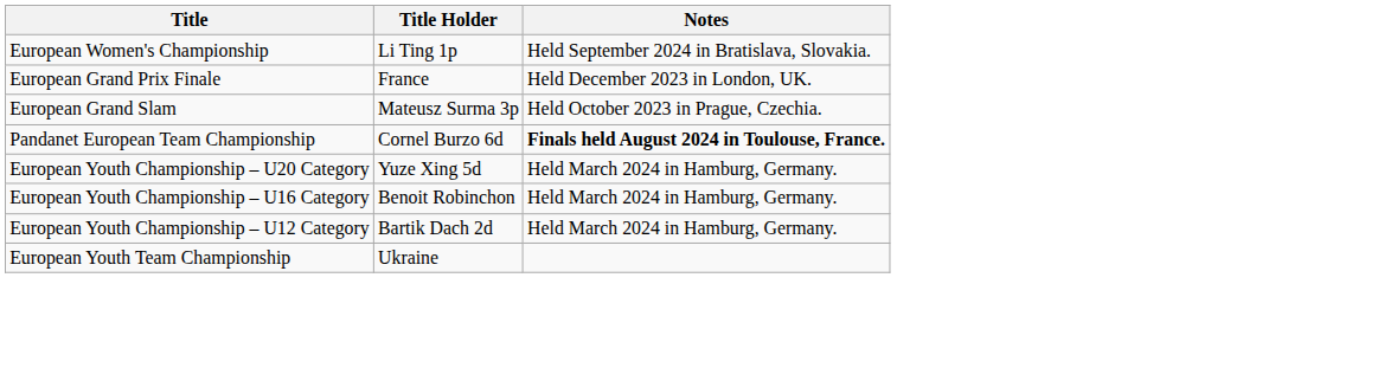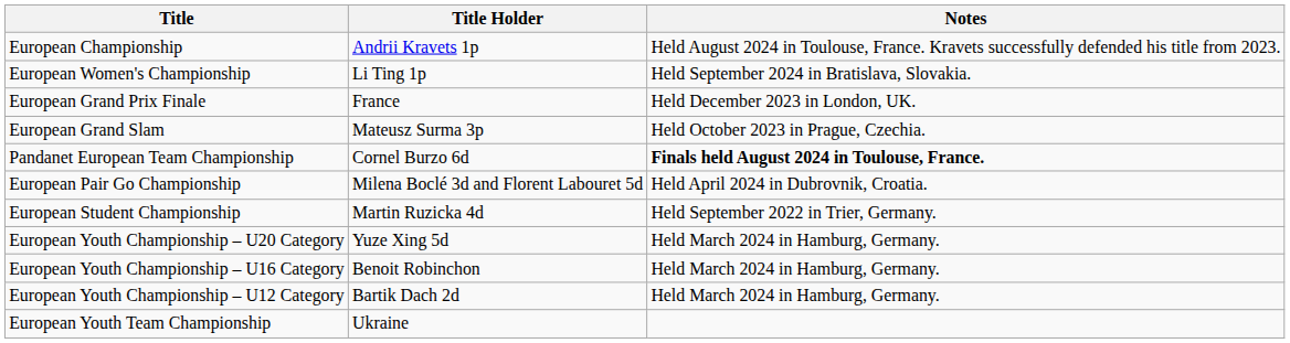+ row: European Championship | Andrii Kravets 1p | Held August 2024 in Toulouse, France. Kravets successfully defended his title from 2023.
+ row: European Pair Go Championship | Milena Boclé 3d and Florent Labouret 5d | Held April 2024 in Dubrovnik, Croatia.
+ row: European Student Championship | Martin Ruzicka 4d | Held September 2022 in Trier, Germany.
